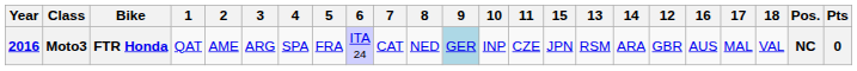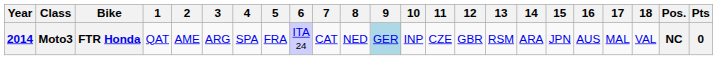columns swapped: 12 <-> 15
Moto3 | Year: 2016 -> 2014
